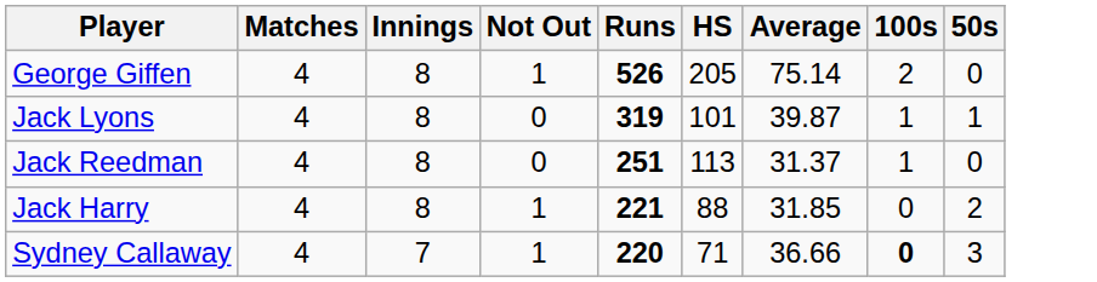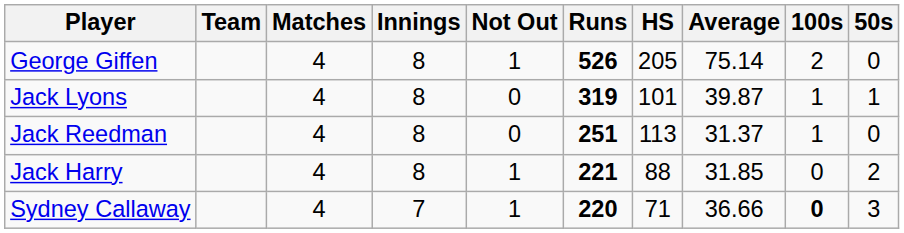+ column: Team
